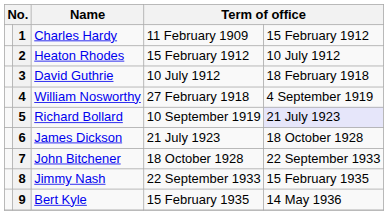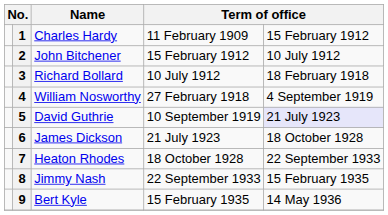2 | Name: Heaton Rhodes -> John Bitchener
3 | Name: David Guthrie -> Richard Bollard
5 | Name: Richard Bollard -> David Guthrie
7 | Name: John Bitchener -> Heaton Rhodes
